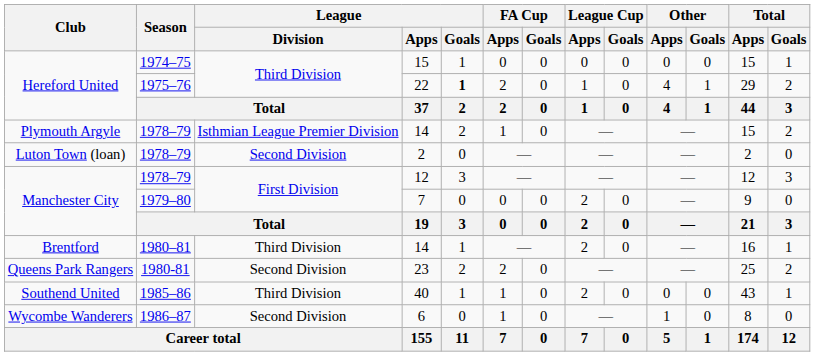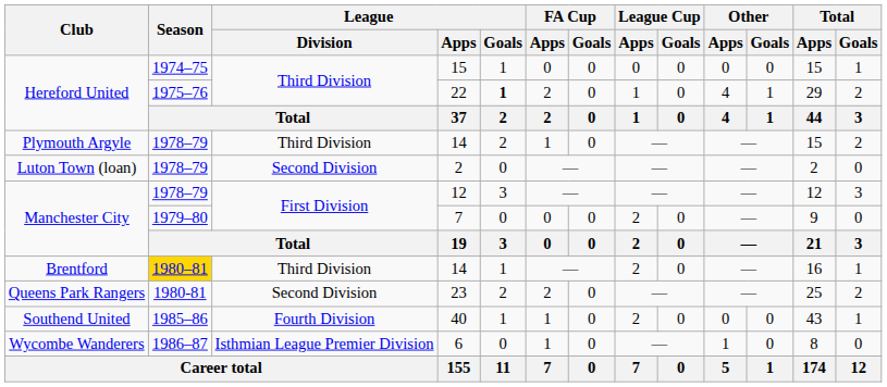Plymouth Argyle / 14 | League / Division: Isthmian League Premier Division -> Third Division
Brentford / 14 | Season: no background -> gold background
40 | League / Division: Third Division -> Fourth Division
6 | League / Division: Second Division -> Isthmian League Premier Division
